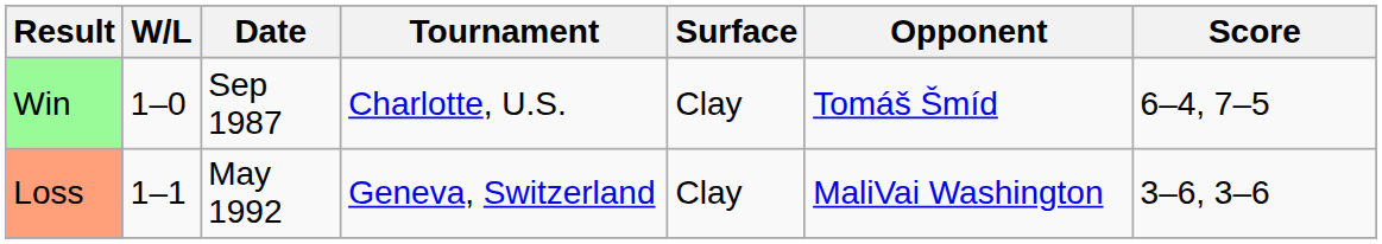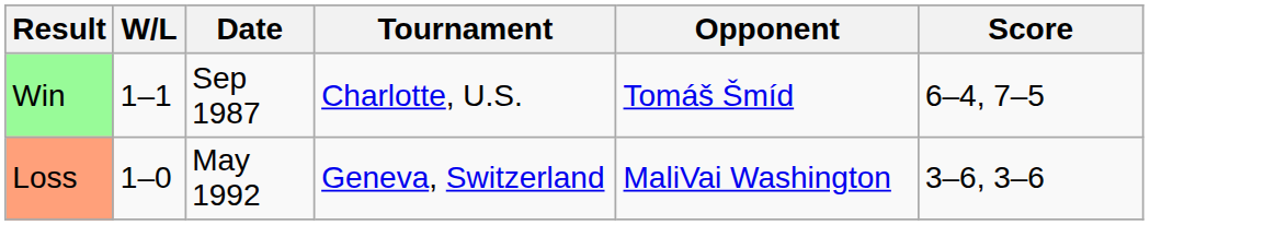- column: Surface | Clay | Clay
Win | W/L: 1–0 -> 1–1
Loss | W/L: 1–1 -> 1–0
